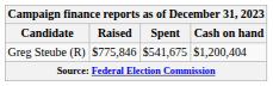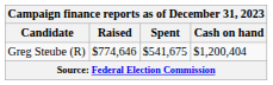Greg Steube (R) | Raised: $775,846 -> $774,646
